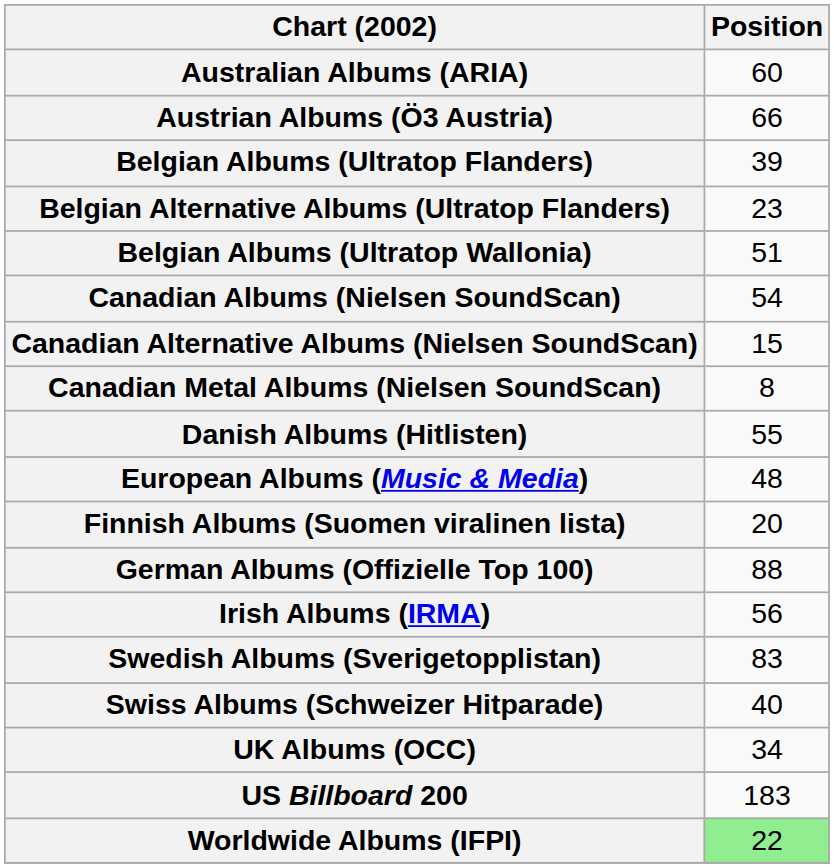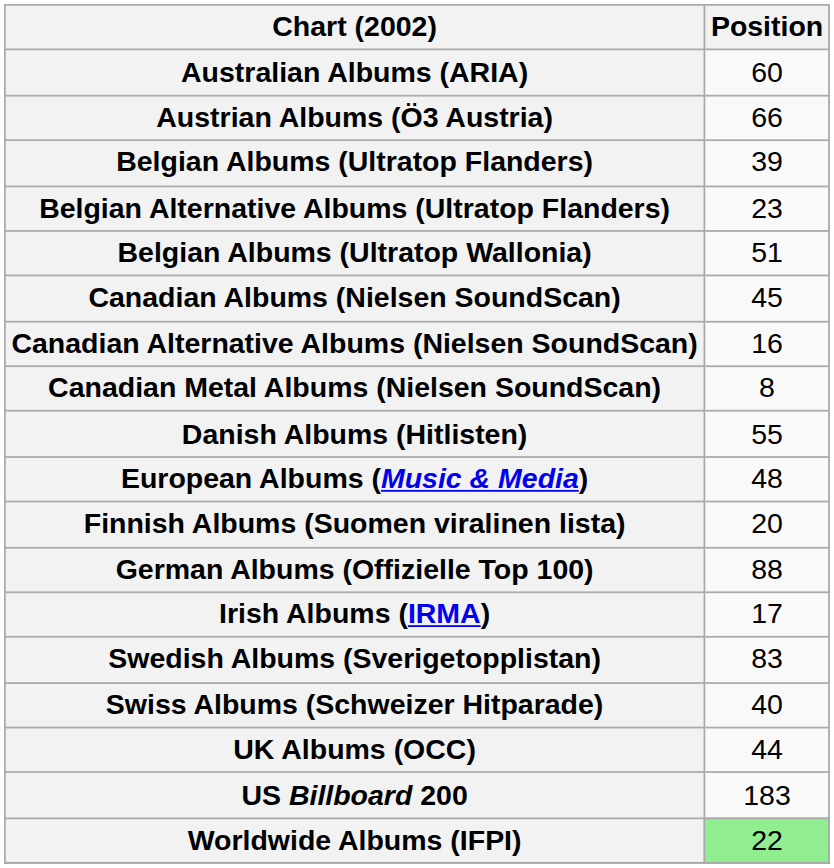Canadian Albums (Nielsen SoundScan) | Position: 54 -> 45
Canadian Alternative Albums (Nielsen SoundScan) | Position: 15 -> 16
Irish Albums (IRMA) | Position: 56 -> 17
UK Albums (OCC) | Position: 34 -> 44
